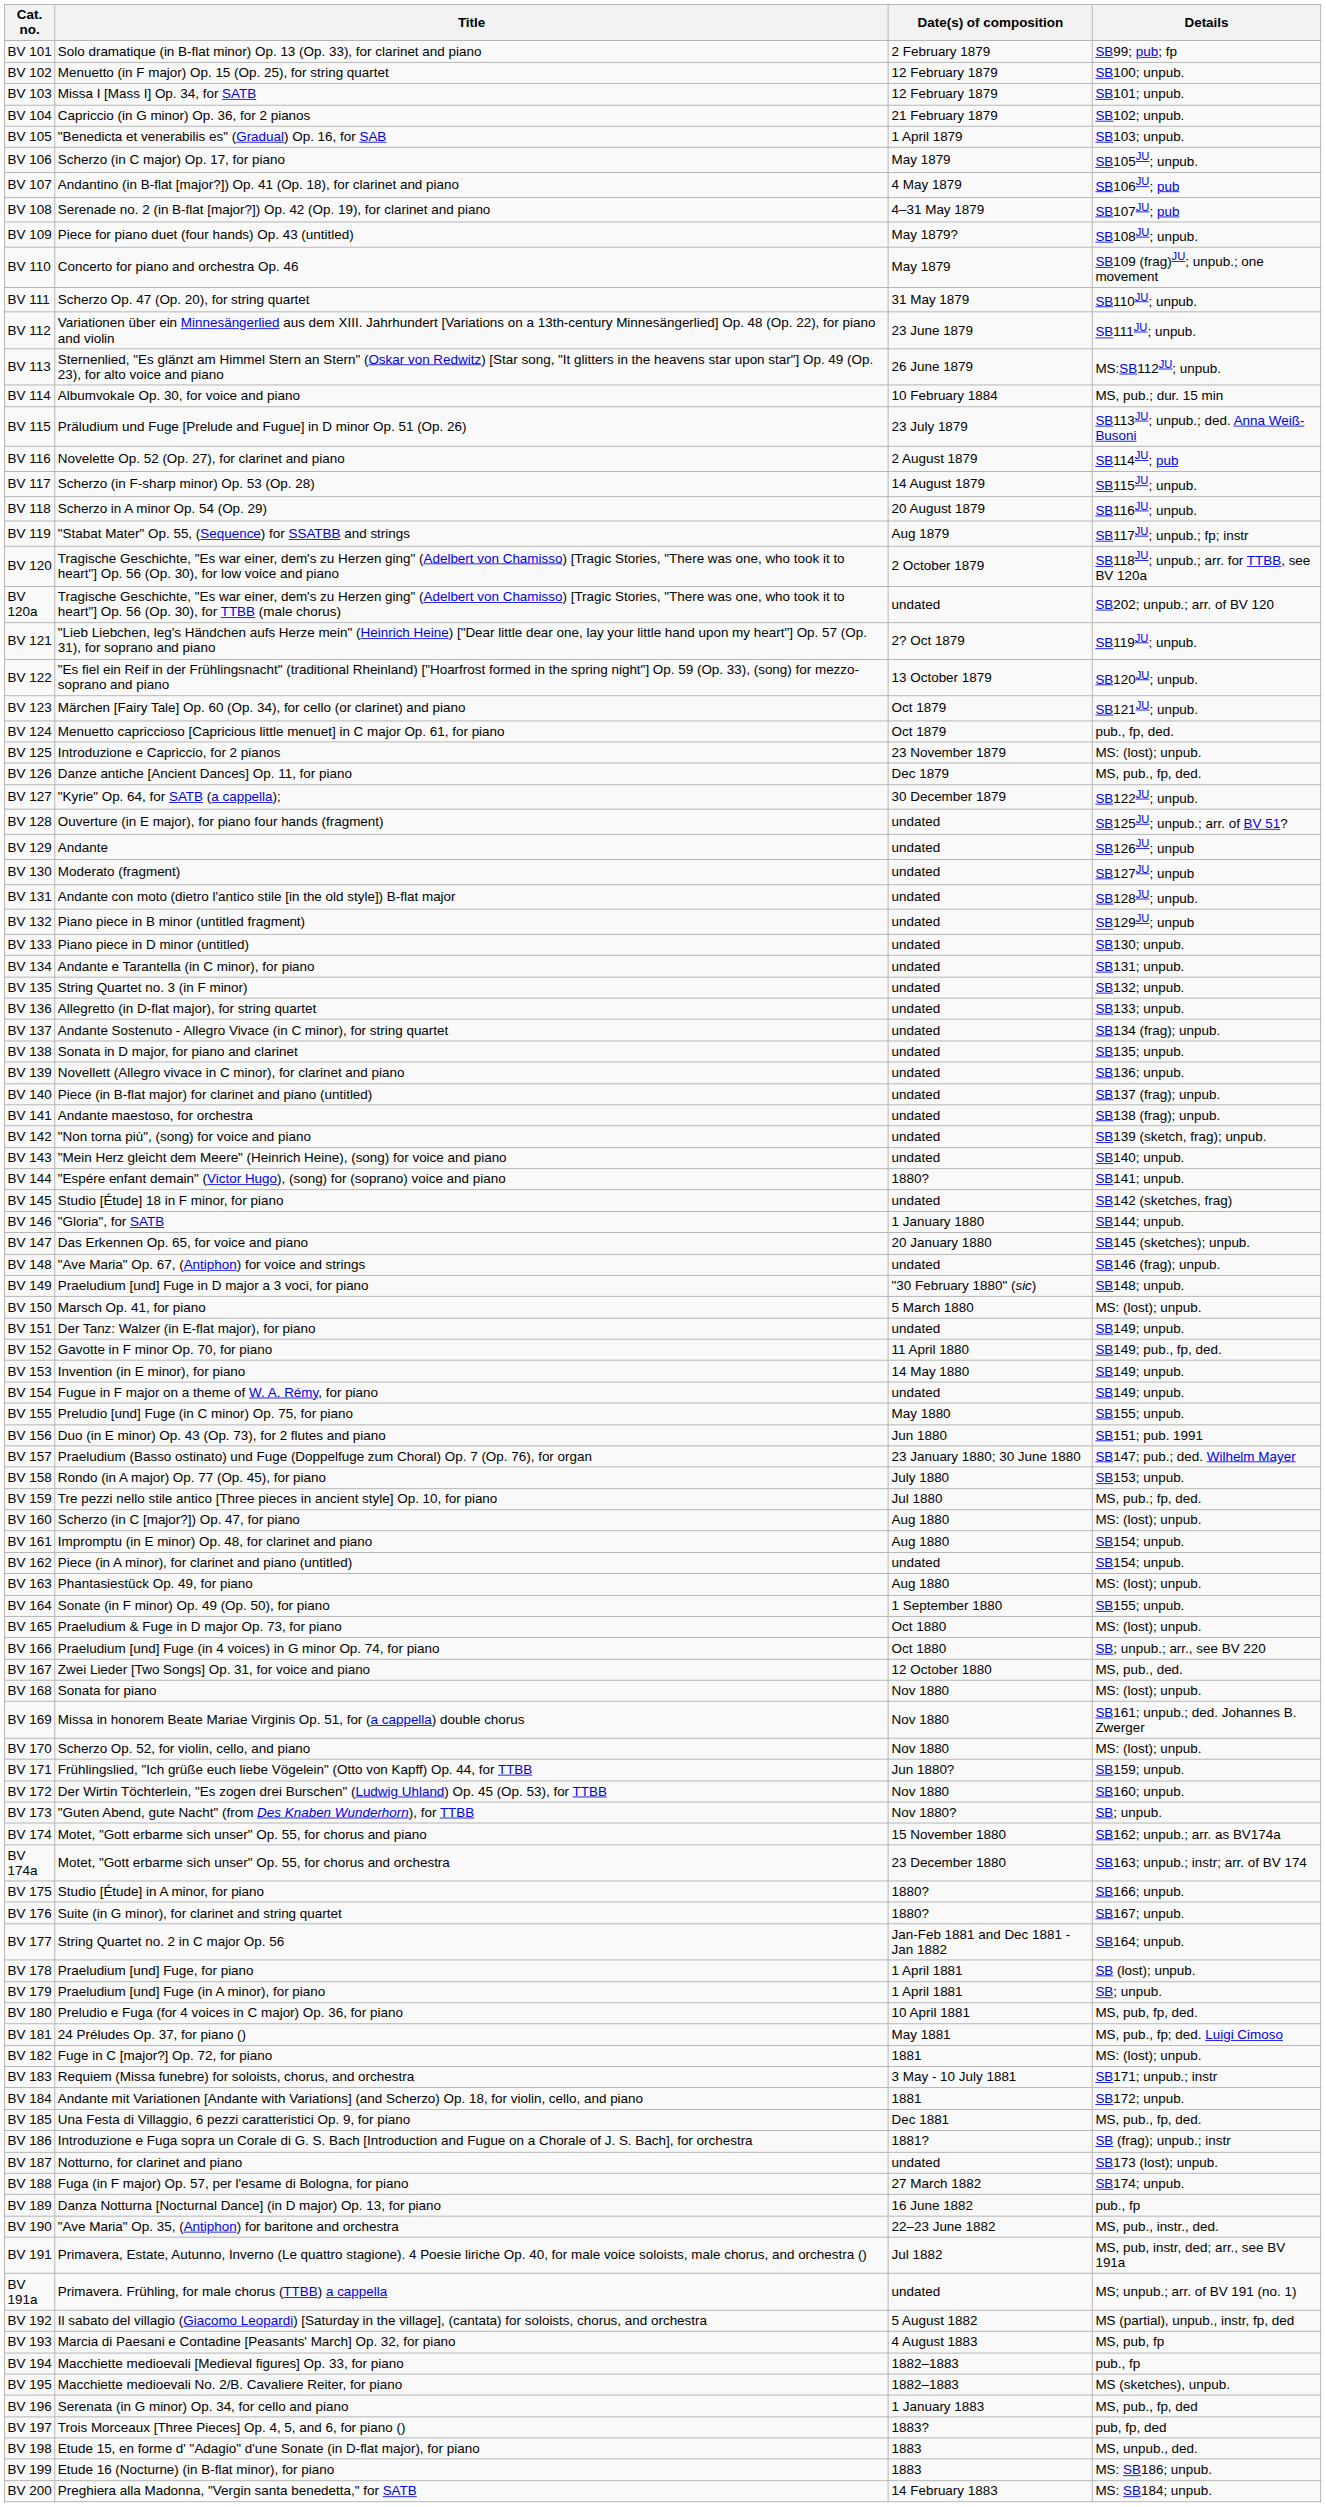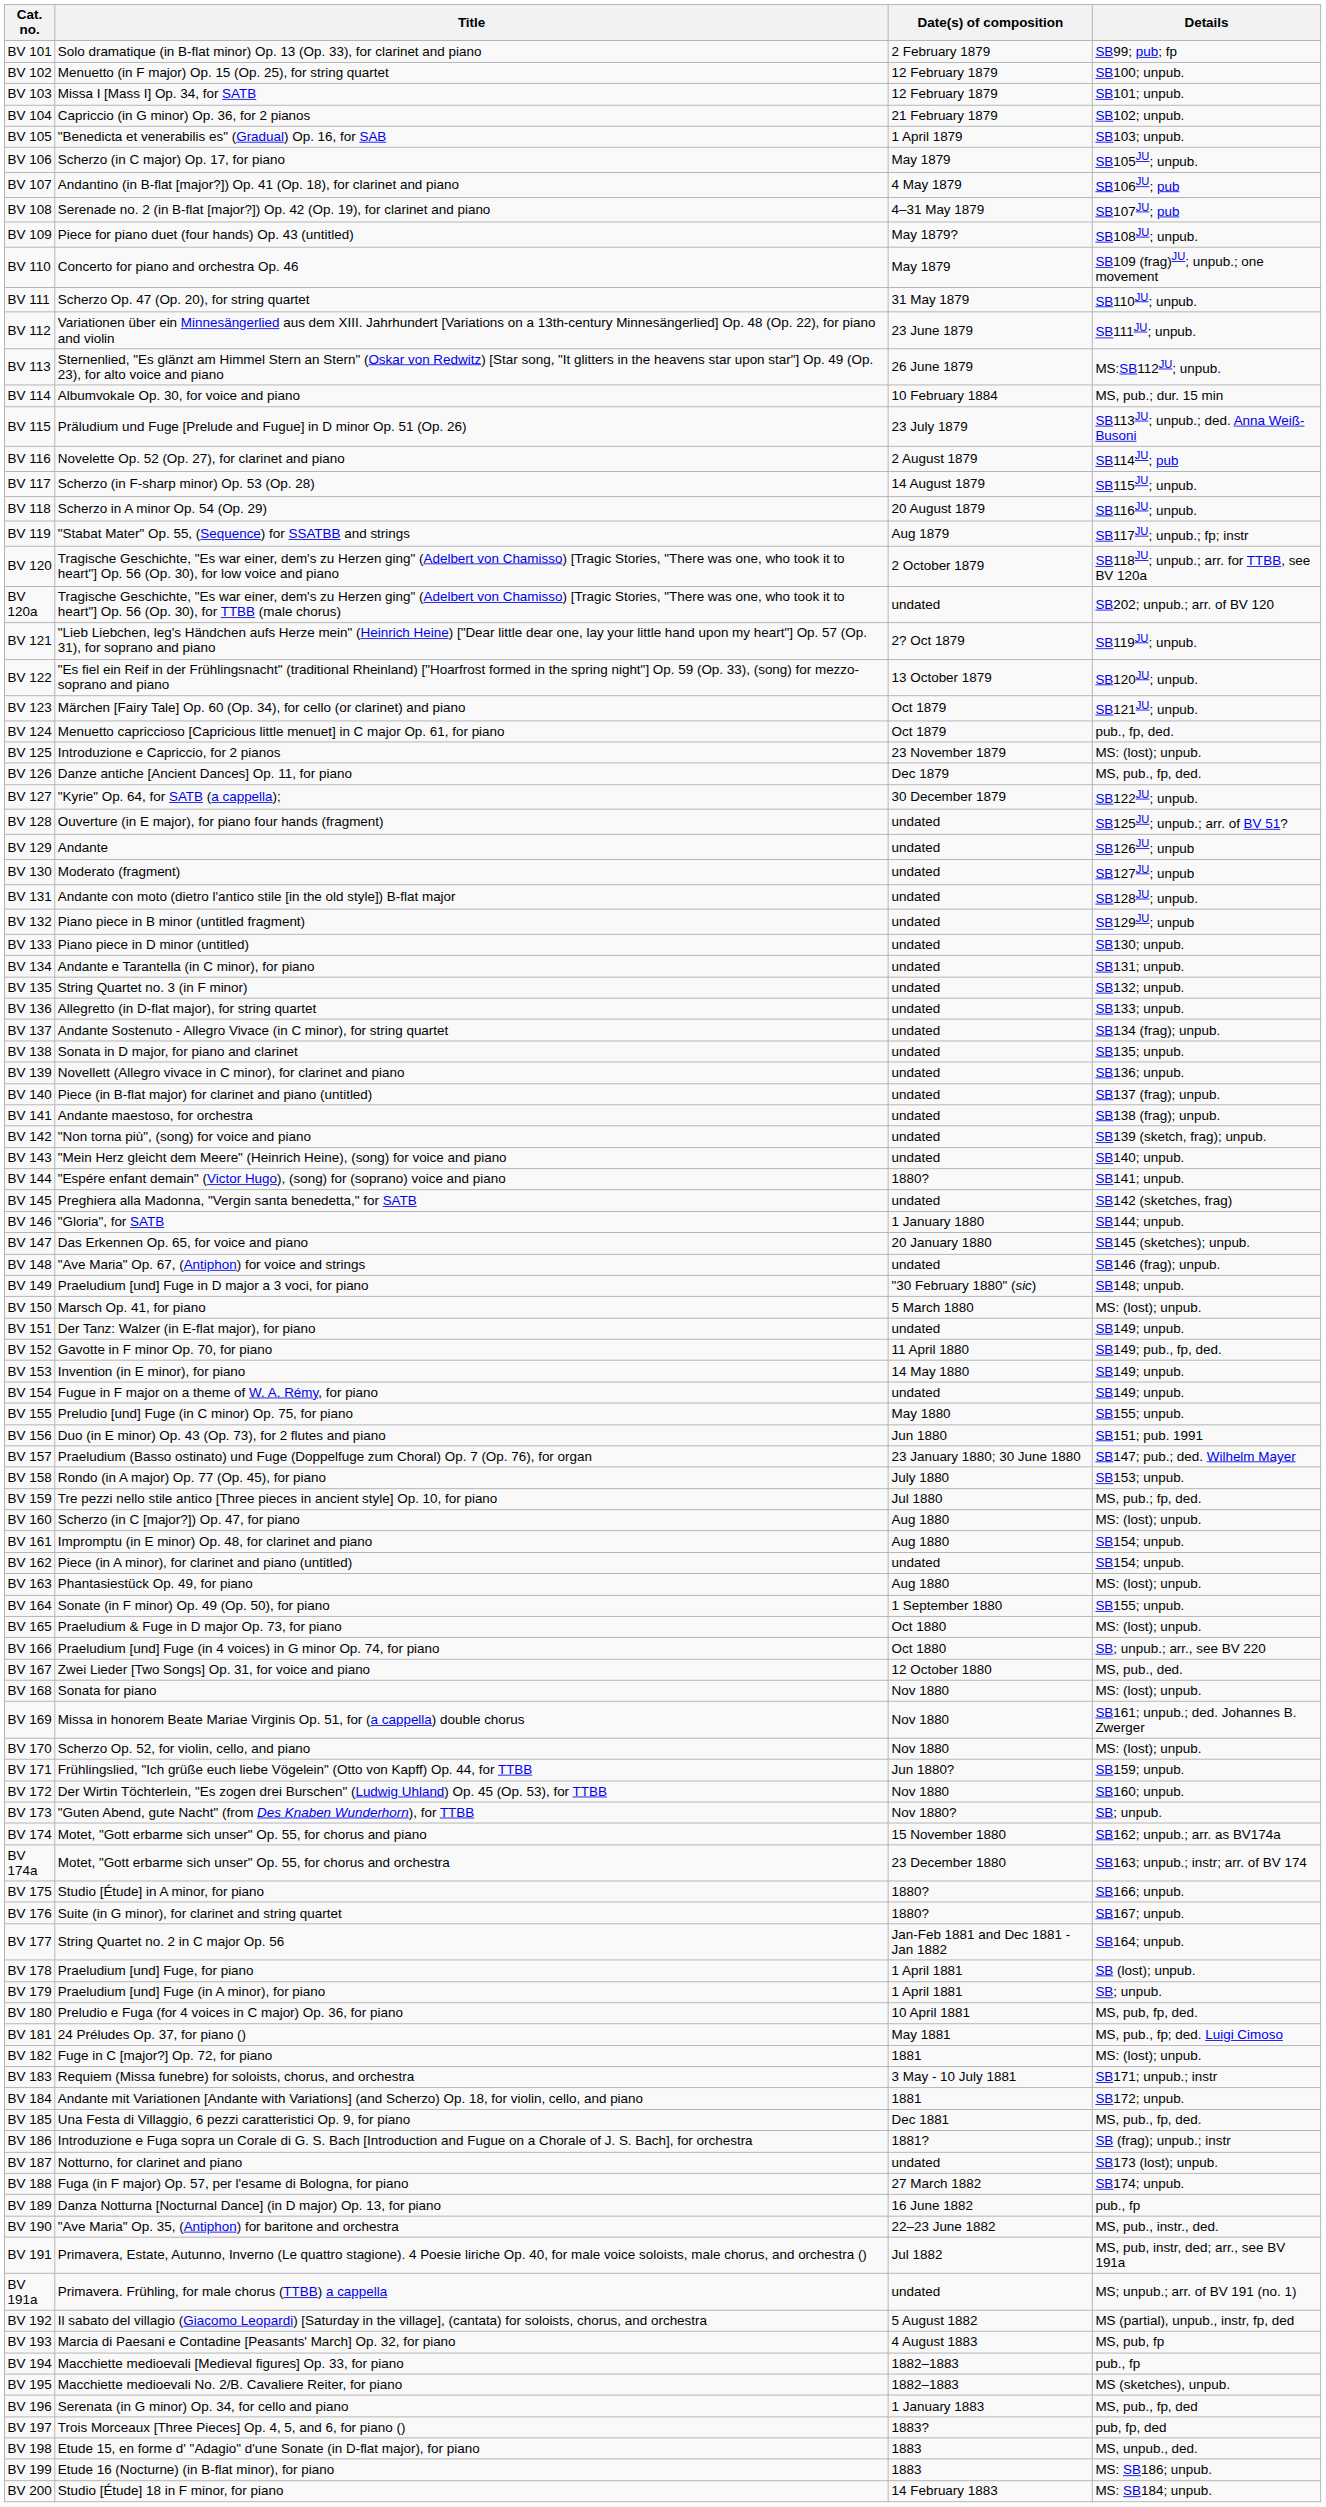BV 145 | Title: Studio [Étude] 18 in F minor, for piano -> Preghiera alla Madonna, "Vergin santa benedetta," for SATB
BV 200 | Title: Preghiera alla Madonna, "Vergin santa benedetta," for SATB -> Studio [Étude] 18 in F minor, for piano
